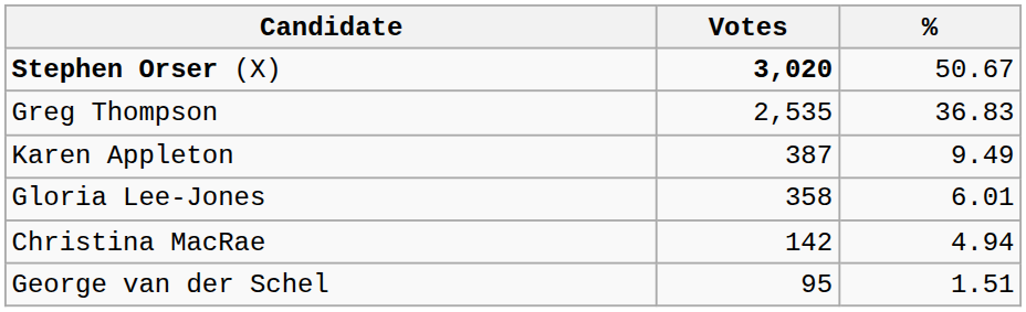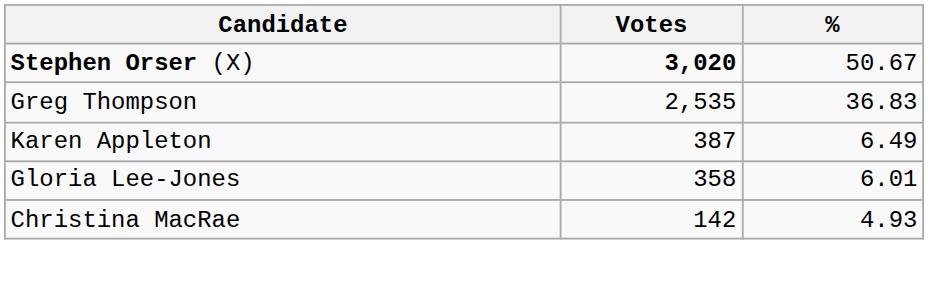Karen Appleton | %: 9.49 -> 6.49
Christina MacRae | %: 4.94 -> 4.93
- row: George van der Schel | 95 | 1.51
